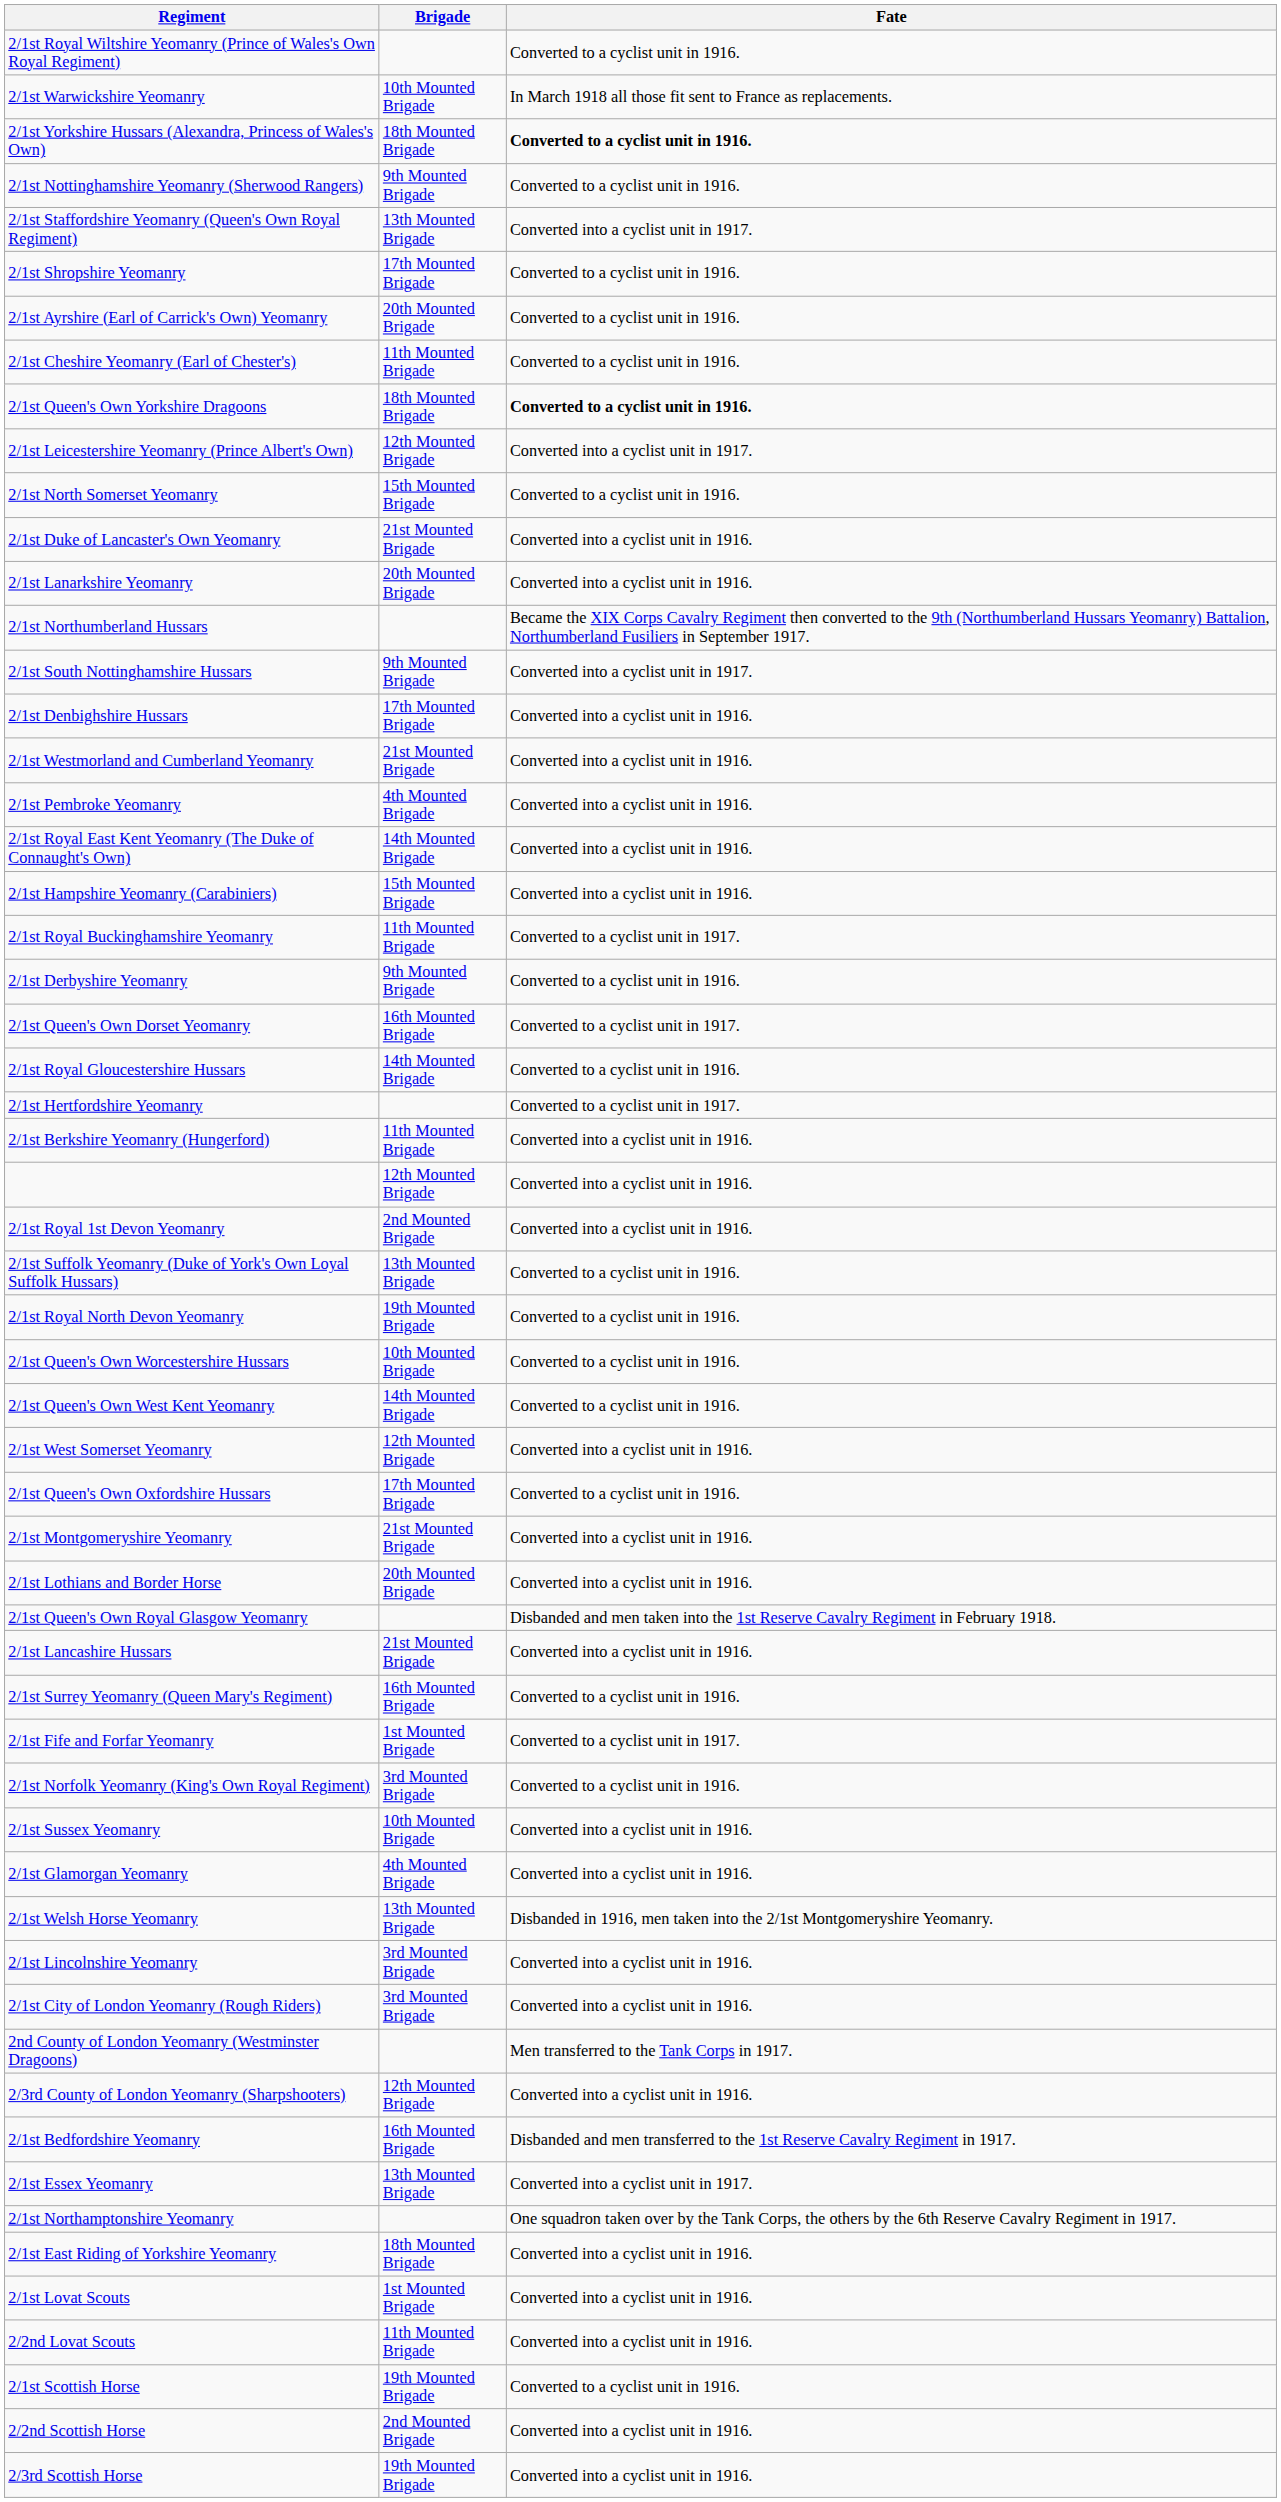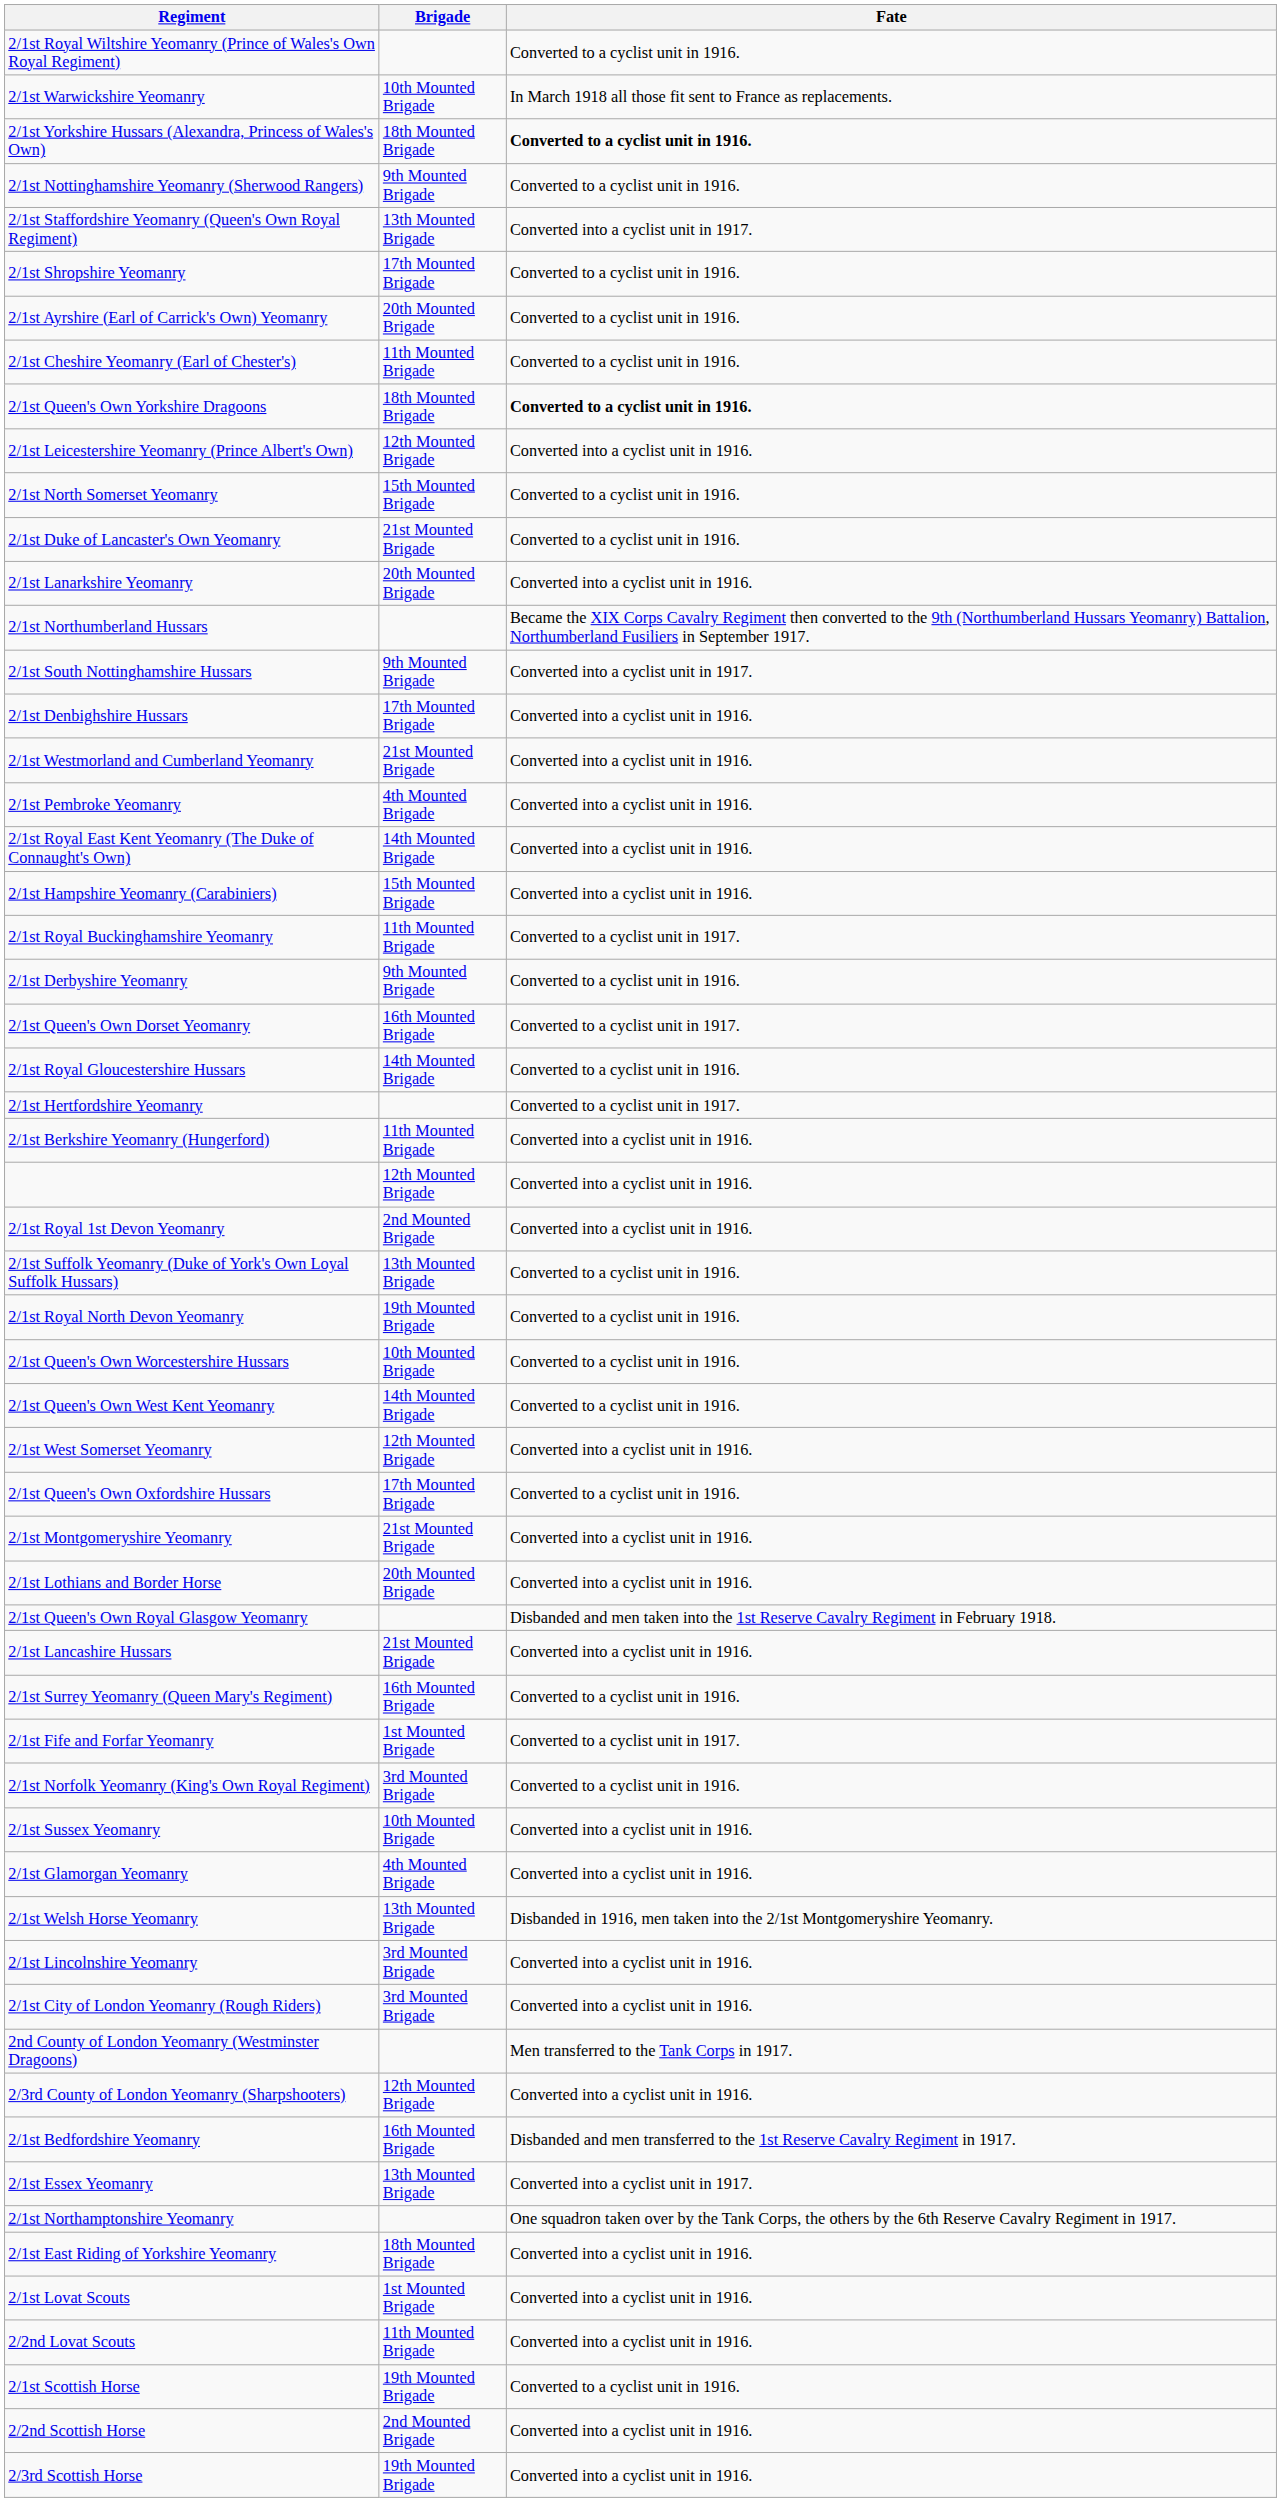2/1st Leicestershire Yeomanry (Prince Albert's Own) | Fate: Converted into a cyclist unit in 1917. -> Converted into a cyclist unit in 1916.
2/1st Duke of Lancaster's Own Yeomanry | Fate: Converted into a cyclist unit in 1916. -> Converted to a cyclist unit in 1916.
